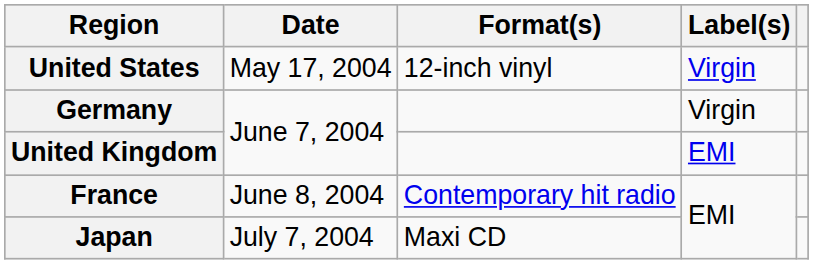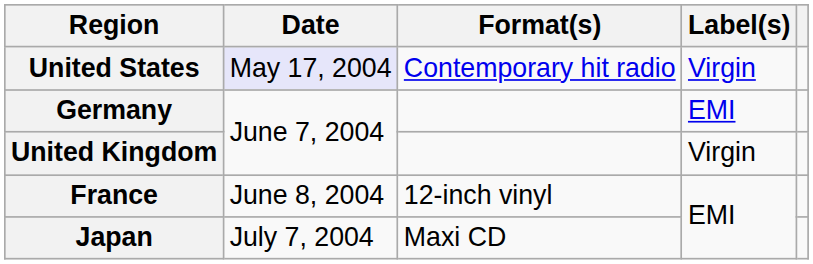United States | Date: no background -> lavender background
United States | Format(s): 12-inch vinyl -> Contemporary hit radio
Germany | Label(s): Virgin -> EMI
United Kingdom | Label(s): EMI -> Virgin
France | Format(s): Contemporary hit radio -> 12-inch vinyl
